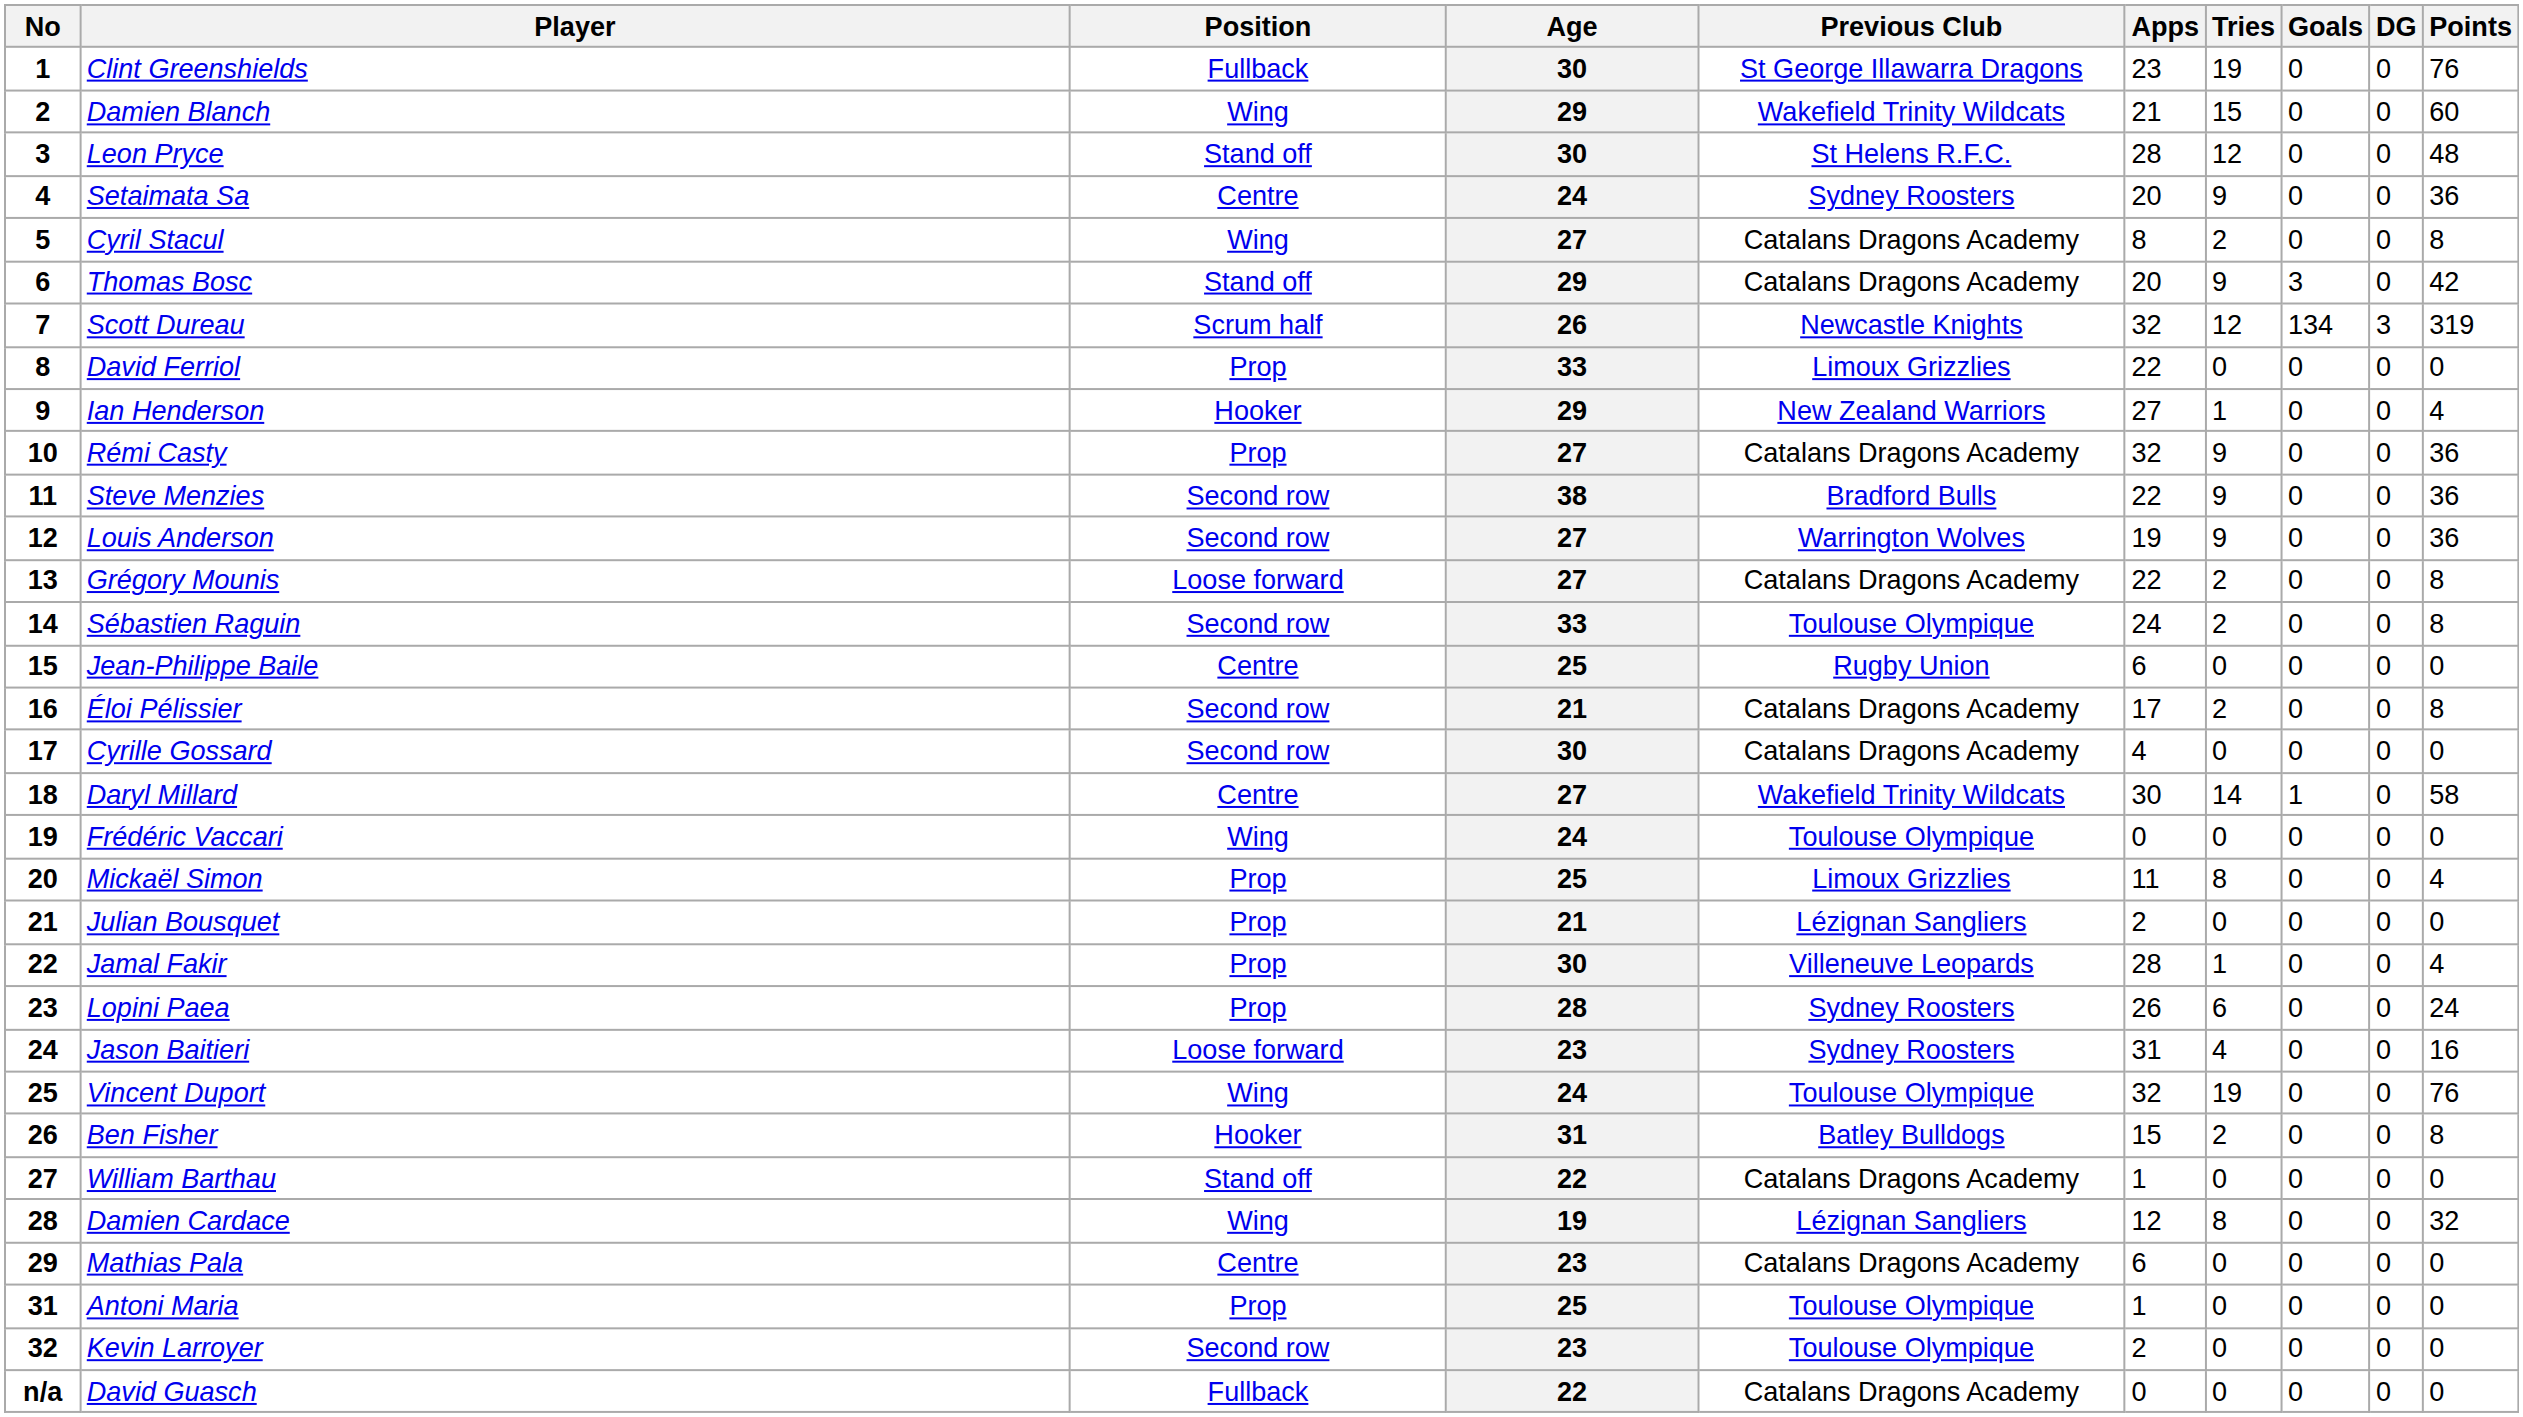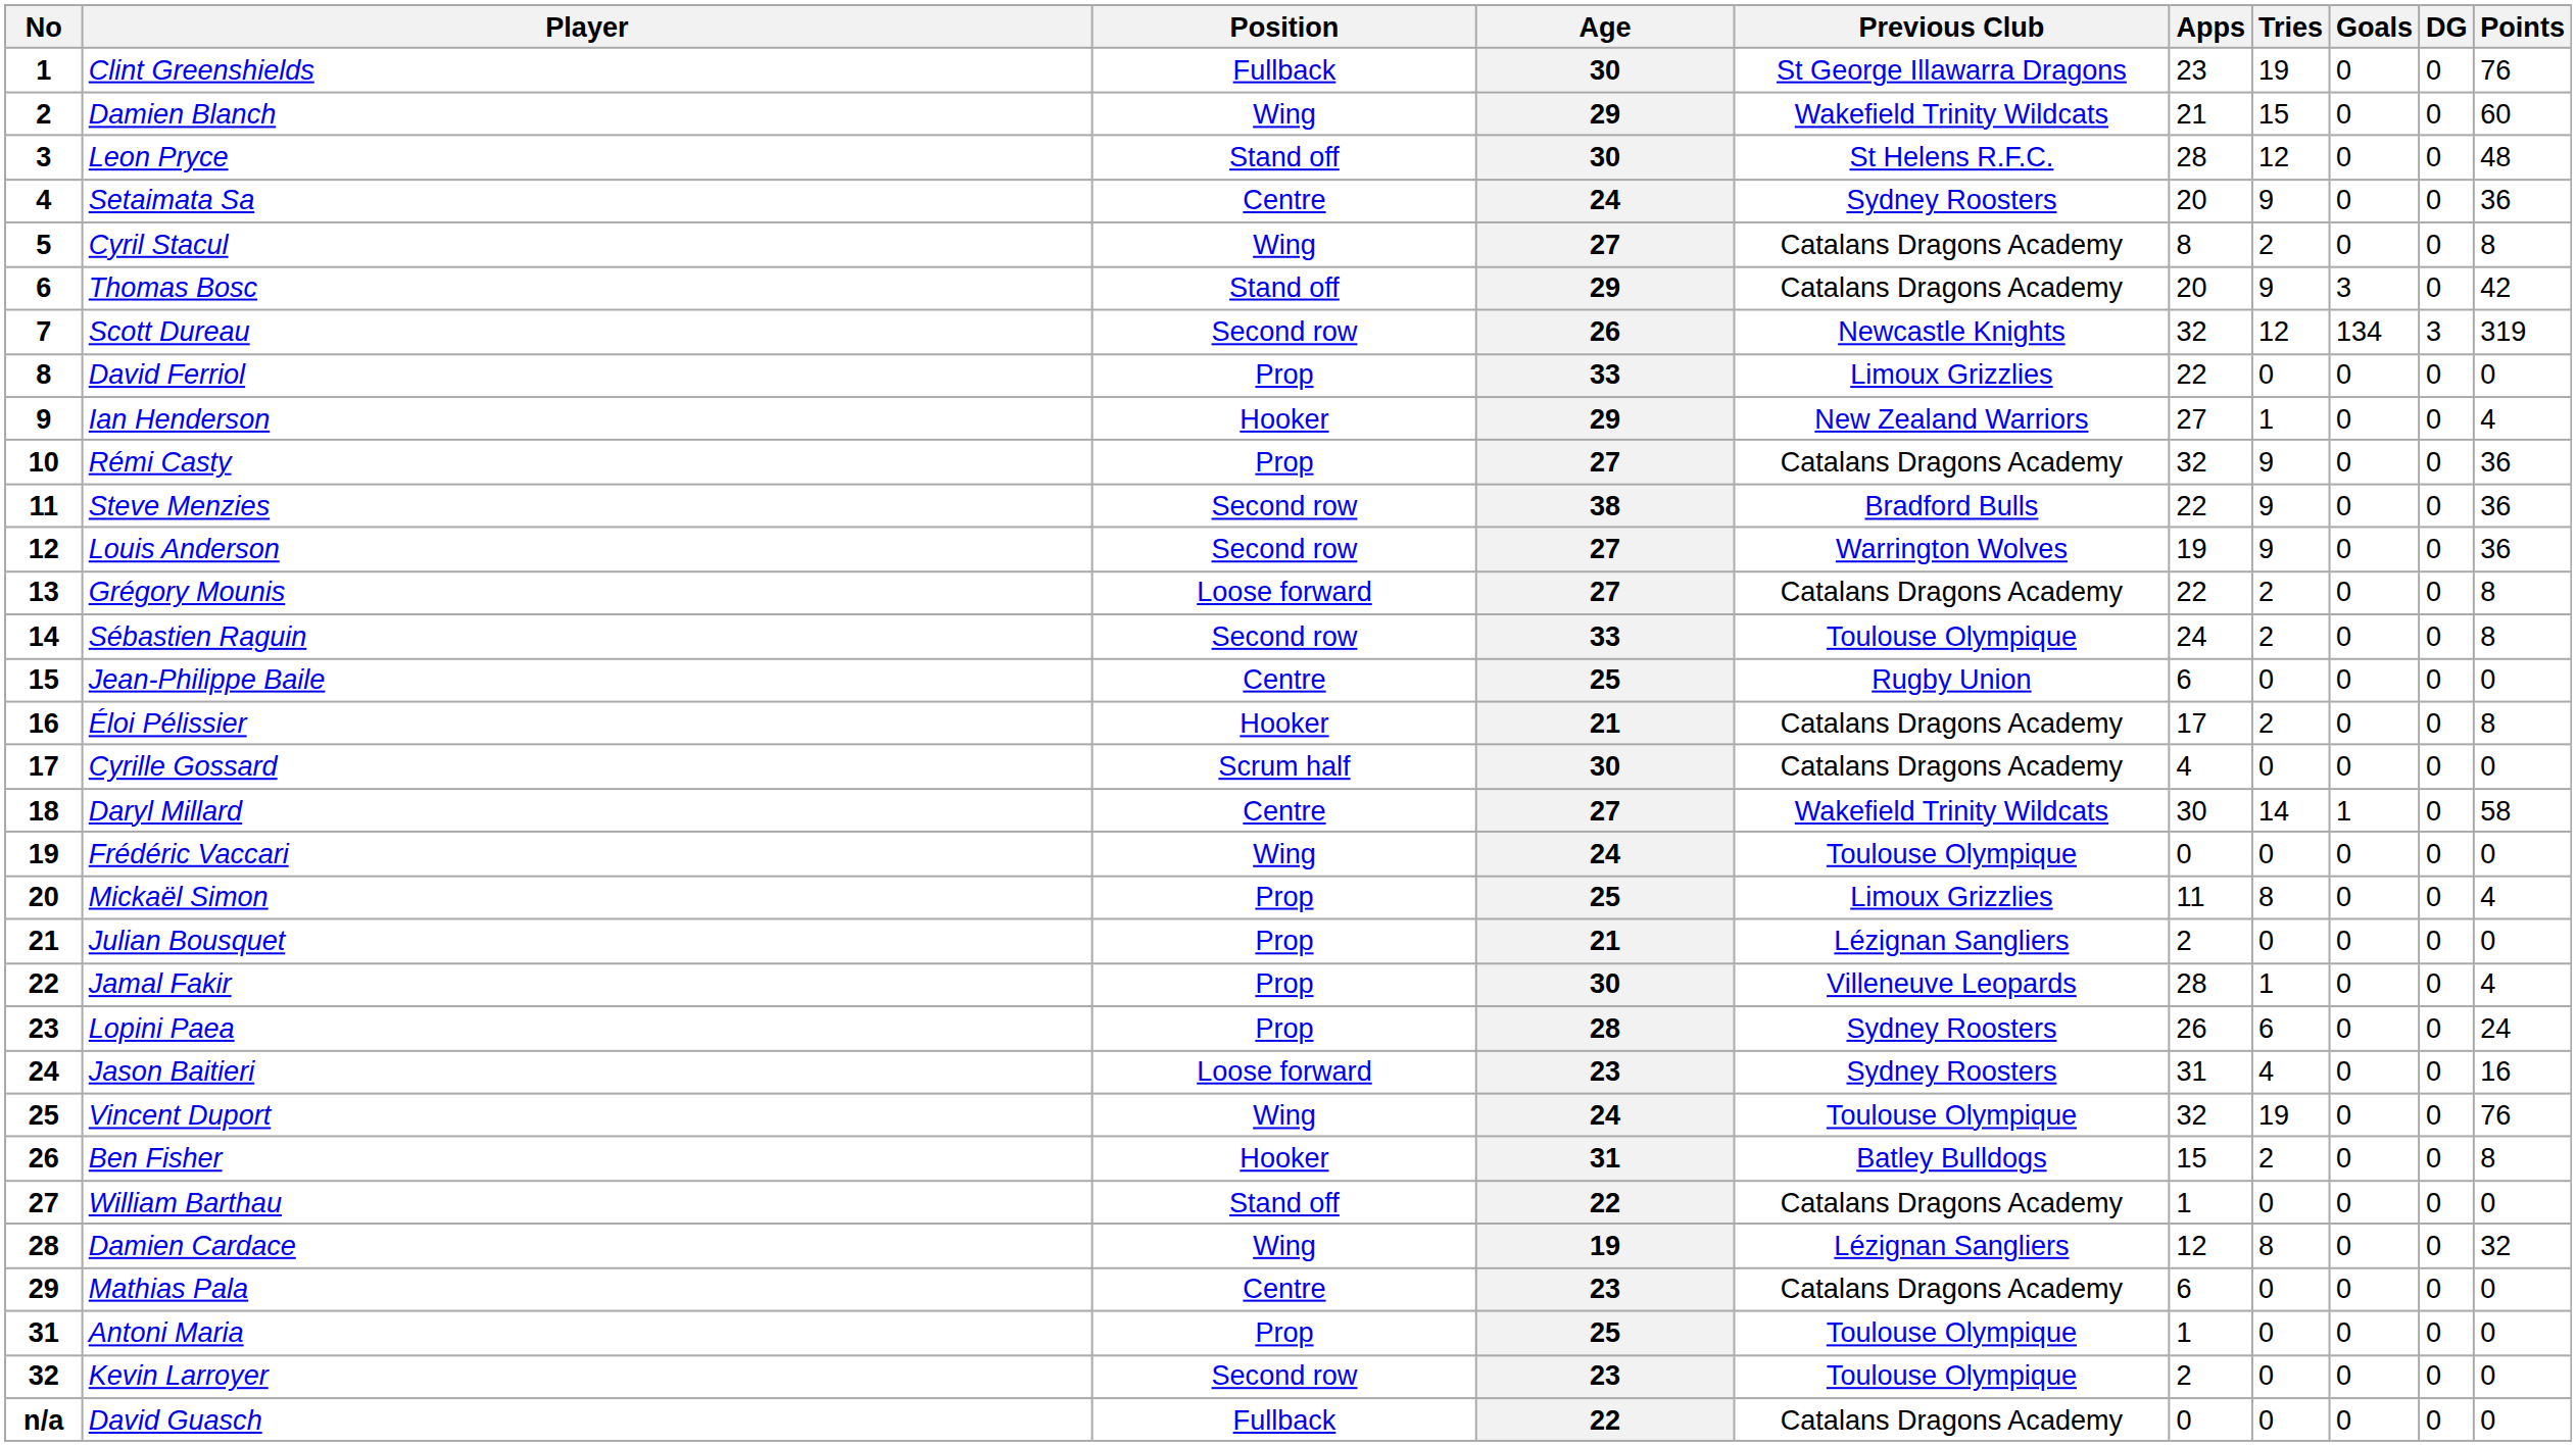Scott Dureau | Position: Scrum half -> Second row
Éloi Pélissier | Position: Second row -> Hooker
Cyrille Gossard | Position: Second row -> Scrum half
